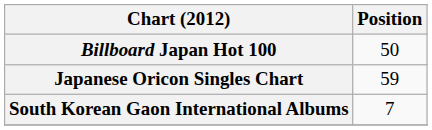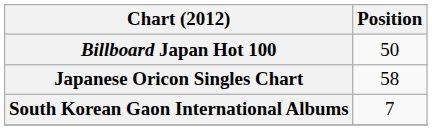Japanese Oricon Singles Chart | Position: 59 -> 58
